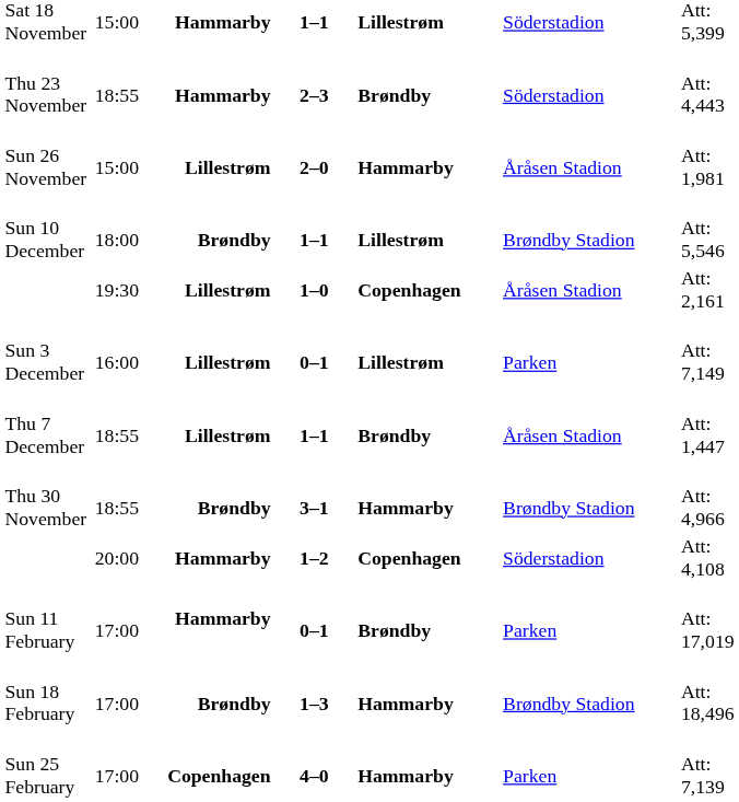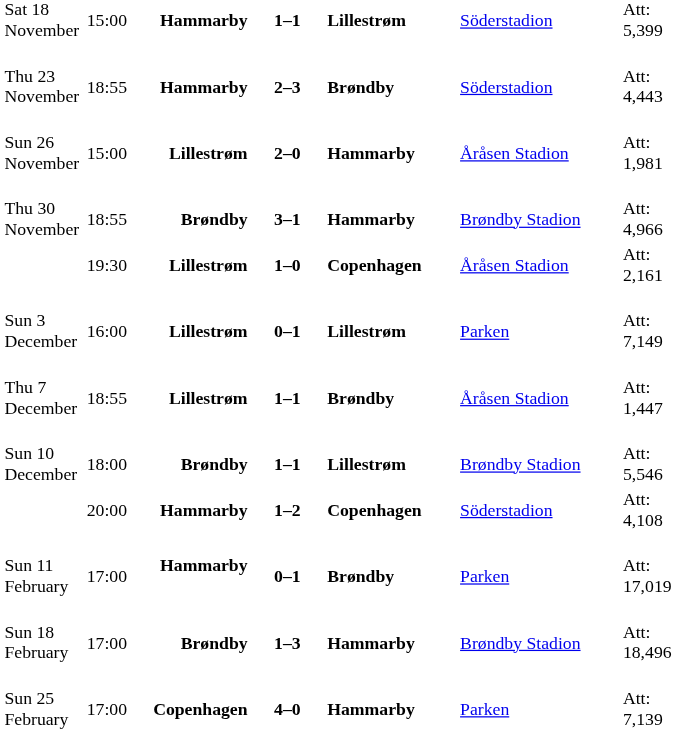rows swapped: Thu 30 November <-> Sun 10 December
